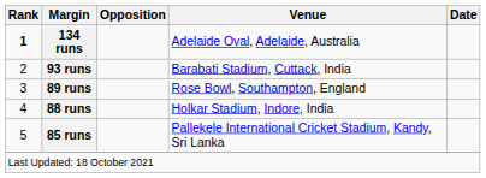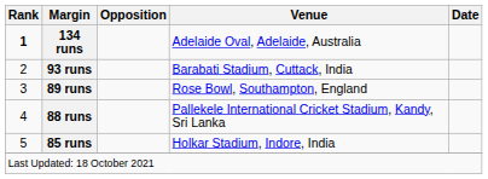88 runs | Venue: Holkar Stadium, Indore, India -> Pallekele International Cricket Stadium, Kandy, Sri Lanka
85 runs | Venue: Pallekele International Cricket Stadium, Kandy, Sri Lanka -> Holkar Stadium, Indore, India
